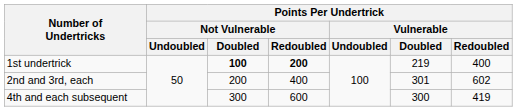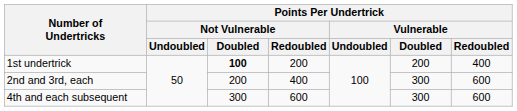1st undertrick | Points Per Undertrick / Not Vulnerable / Redoubled: bold -> normal
1st undertrick | Points Per Undertrick / Vulnerable / Doubled: 219 -> 200
2nd and 3rd, each | Points Per Undertrick / Vulnerable / Doubled: 301 -> 300
2nd and 3rd, each | Points Per Undertrick / Vulnerable / Redoubled: 602 -> 600
4th and each subsequent | Points Per Undertrick / Vulnerable / Redoubled: 419 -> 600
